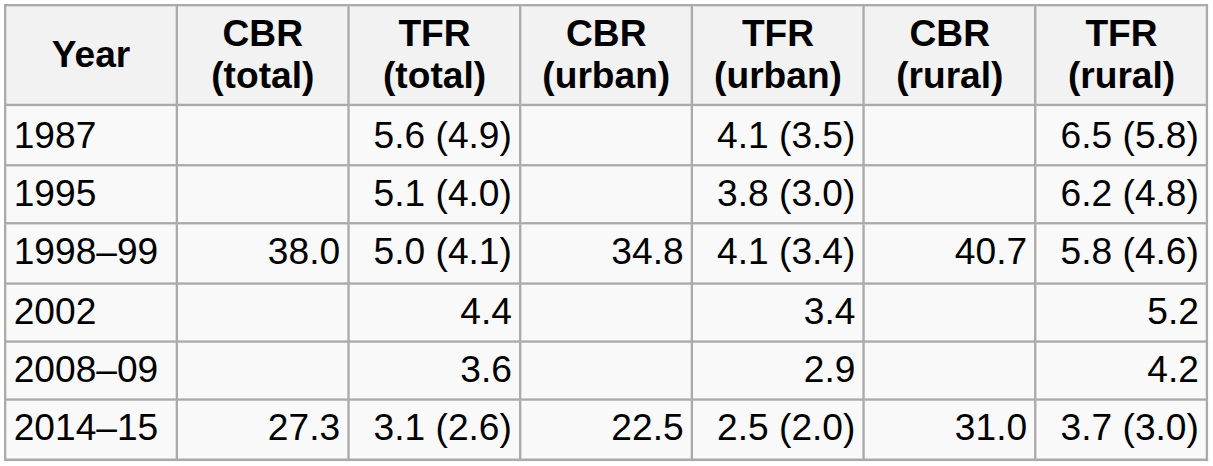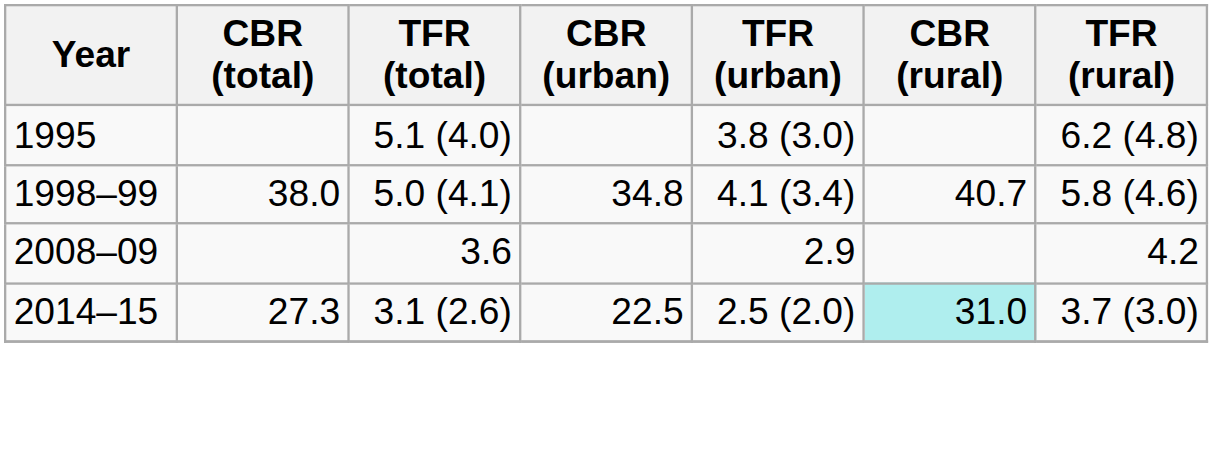- row: 1987 | 5.6 (4.9) | 4.1 (3.5) | 6.5 (5.8)
- row: 2002 | 4.4 | 3.4 | 5.2
2014–15 | CBR (rural): no background -> paleturquoise background
